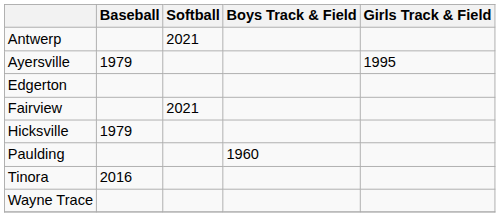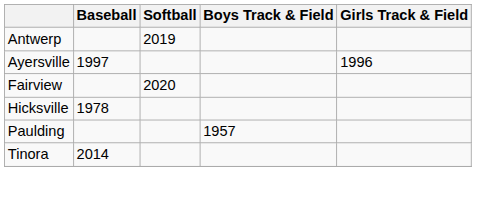Antwerp | Softball: 2021 -> 2019
Ayersville | Baseball: 1979 -> 1997
Ayersville | Girls Track & Field: 1995 -> 1996
- row: Edgerton
Fairview | Softball: 2021 -> 2020
Hicksville | Baseball: 1979 -> 1978
Paulding | Boys Track & Field: 1960 -> 1957
Tinora | Baseball: 2016 -> 2014
- row: Wayne Trace
